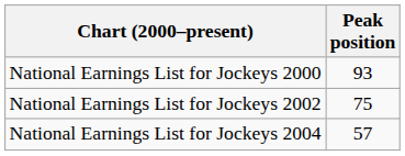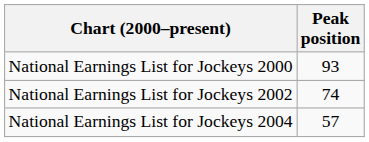National Earnings List for Jockeys 2002 | Peak position: 75 -> 74
